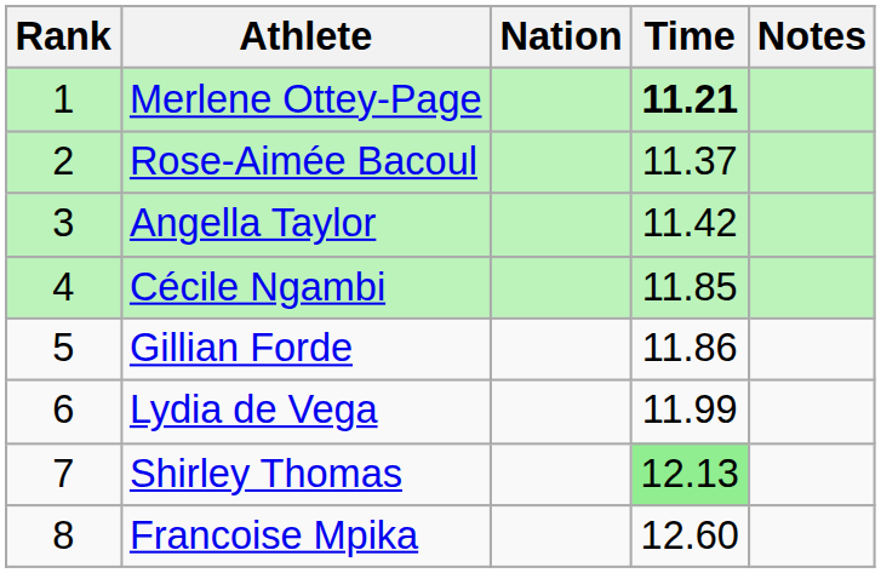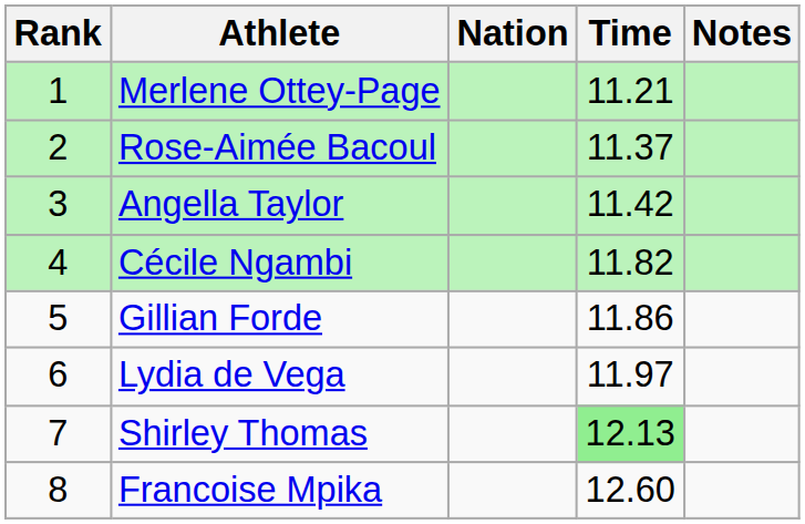Merlene Ottey-Page | Time: bold -> normal
Cécile Ngambi | Time: 11.85 -> 11.82
Lydia de Vega | Time: 11.99 -> 11.97
